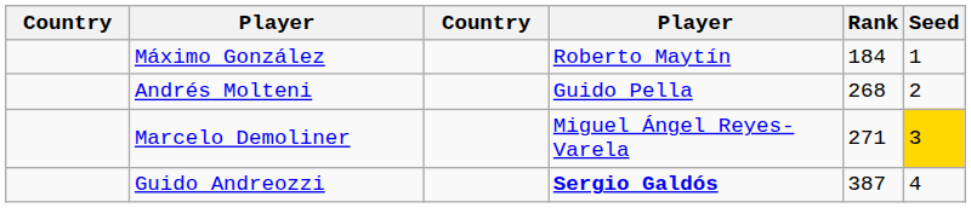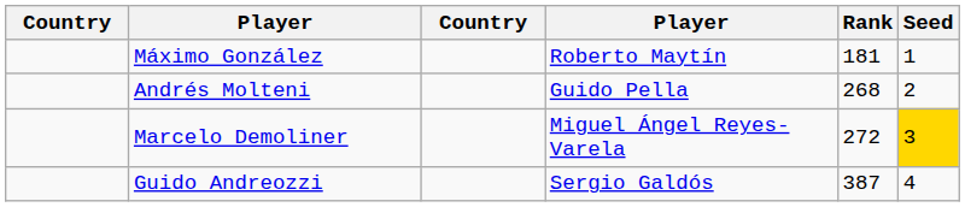Máximo González | Rank: 184 -> 181
Marcelo Demoliner | Rank: 271 -> 272
Guido Andreozzi | column 4: bold -> normal
